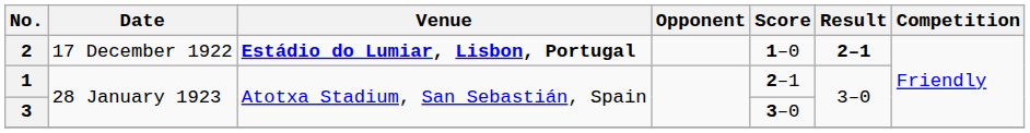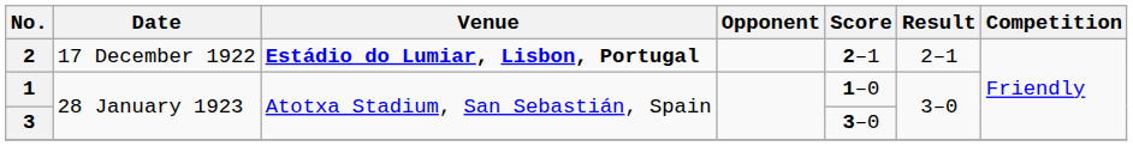2 | Score: 1–0 -> 2–1
2 | Result: bold -> normal
1 | Score: 2–1 -> 1–0
